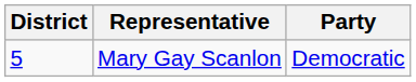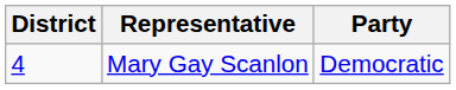Mary Gay Scanlon | District: 5 -> 4
